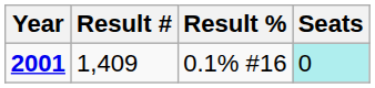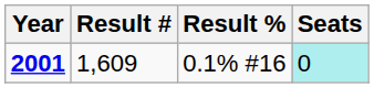2001 | Result #: 1,409 -> 1,609
